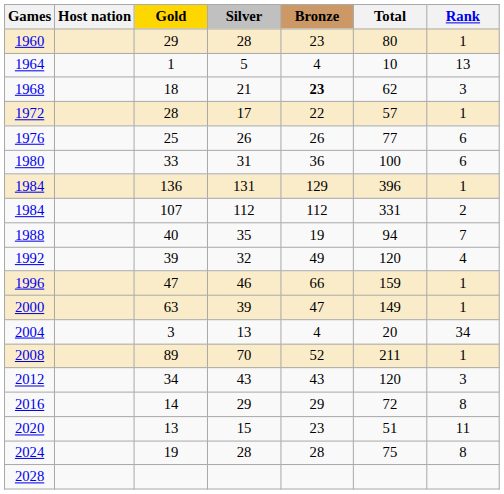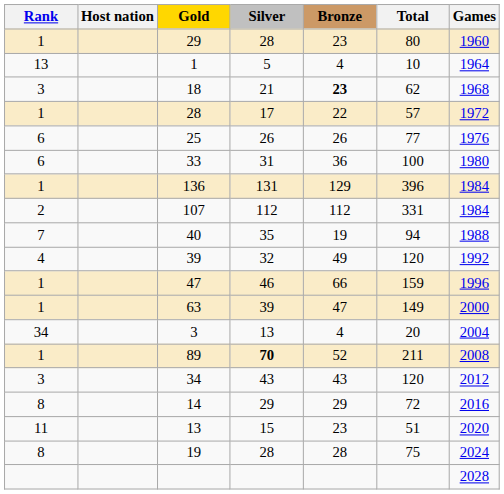columns swapped: Games <-> Rank
89 | Silver: normal -> bold
